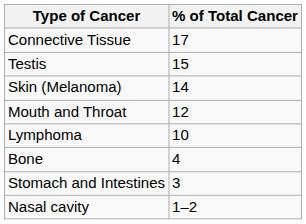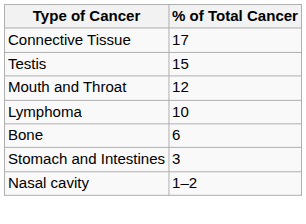- row: Skin (Melanoma) | 14
Bone | % of Total Cancer: 4 -> 6
